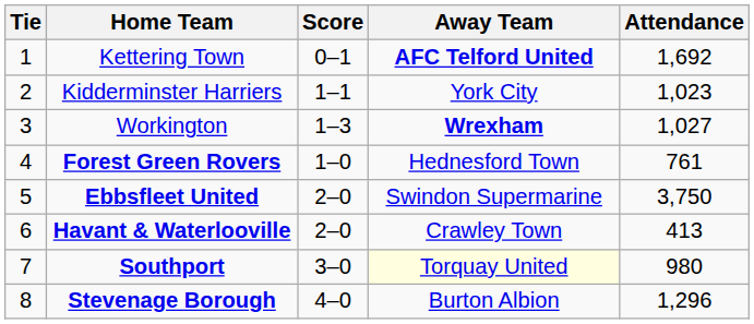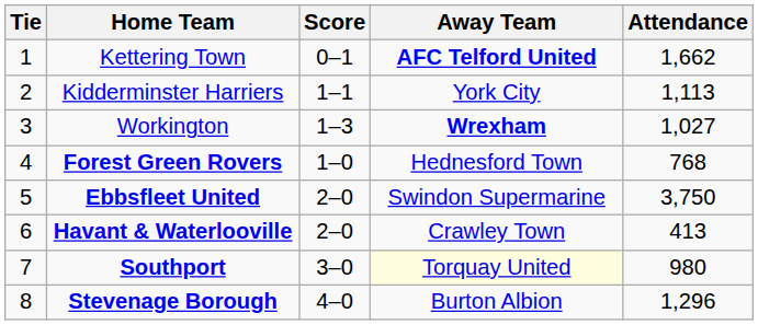Kettering Town | Attendance: 1,692 -> 1,662
Kidderminster Harriers | Attendance: 1,023 -> 1,113
Forest Green Rovers | Attendance: 761 -> 768
